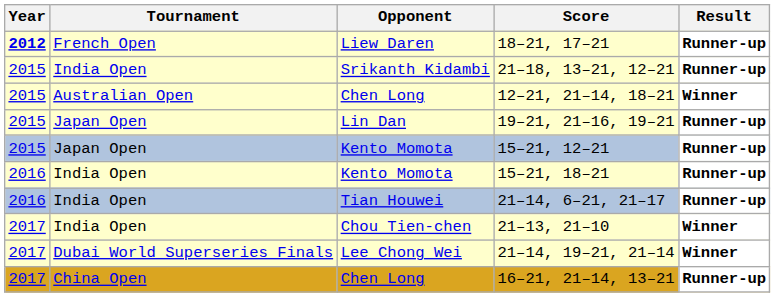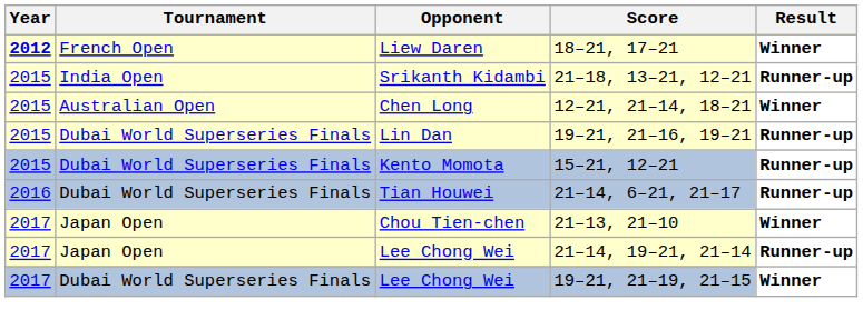18–21, 17–21 | Result: Runner-up -> Winner
19–21, 21–16, 19–21 | Tournament: Japan Open -> Dubai World Superseries Finals
15–21, 12–21 | Tournament: Japan Open -> Dubai World Superseries Finals
- row: 2016 | India Open | Kento Momota | 15–21, 18–21 | Runner-up
21–14, 6–21, 21–17 | Tournament: India Open -> Dubai World Superseries Finals
21–13, 21–10 | Tournament: India Open -> Japan Open
21–14, 19–21, 21–14 | Tournament: Dubai World Superseries Finals -> Japan Open
21–14, 19–21, 21–14 | Result: Winner -> Runner-up
- row: 2017 | China Open | Chen Long | 16–21, 21–14, 13–21 | Runner-up
+ row: 2017 | Dubai World Superseries Finals | Lee Chong Wei | 19–21, 21–19, 21–15 | Winner
